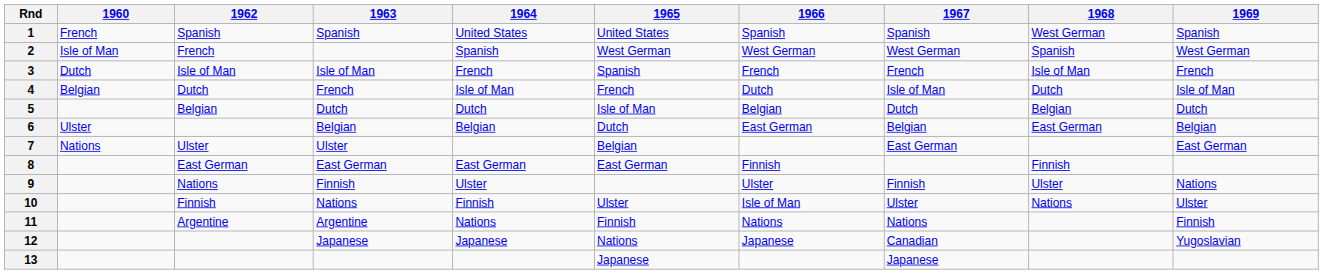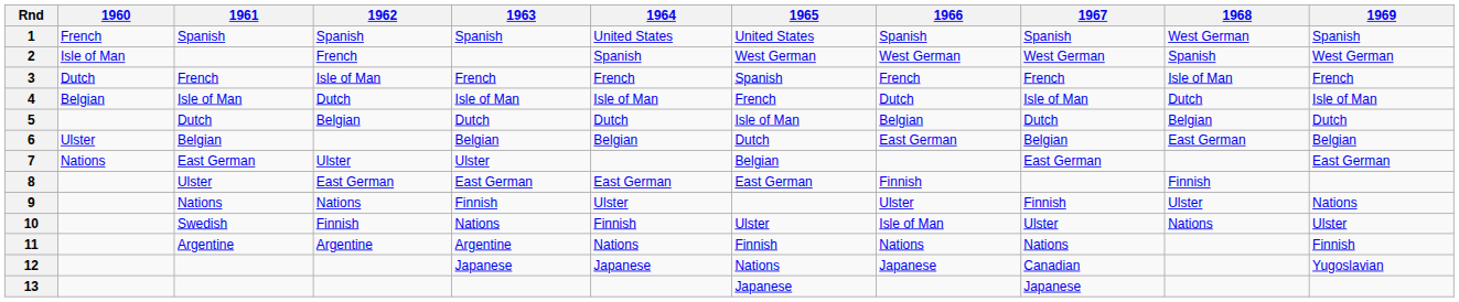+ column: 1961 | Spanish | French | Isle of Man | Dutch | Belgian | East German | Ulster | Nations | Swedish | Argentine
3 | 1963: Isle of Man -> French
4 | 1963: French -> Isle of Man
